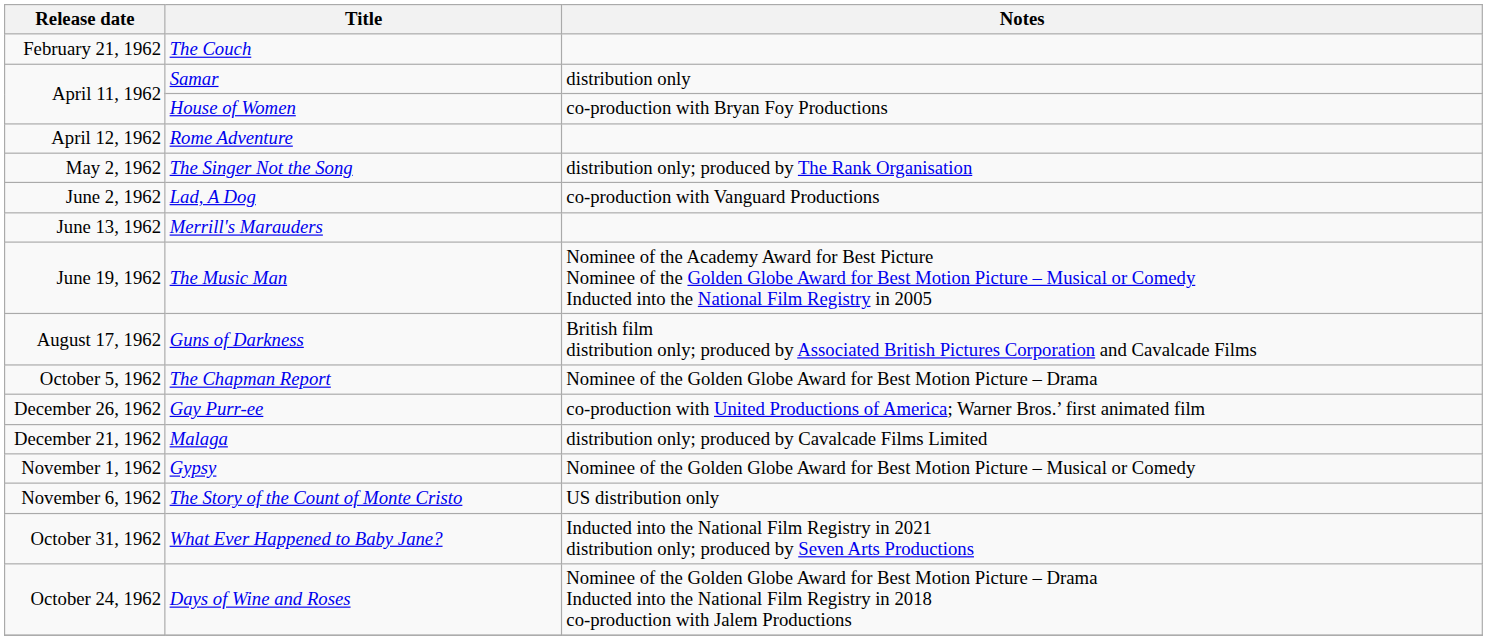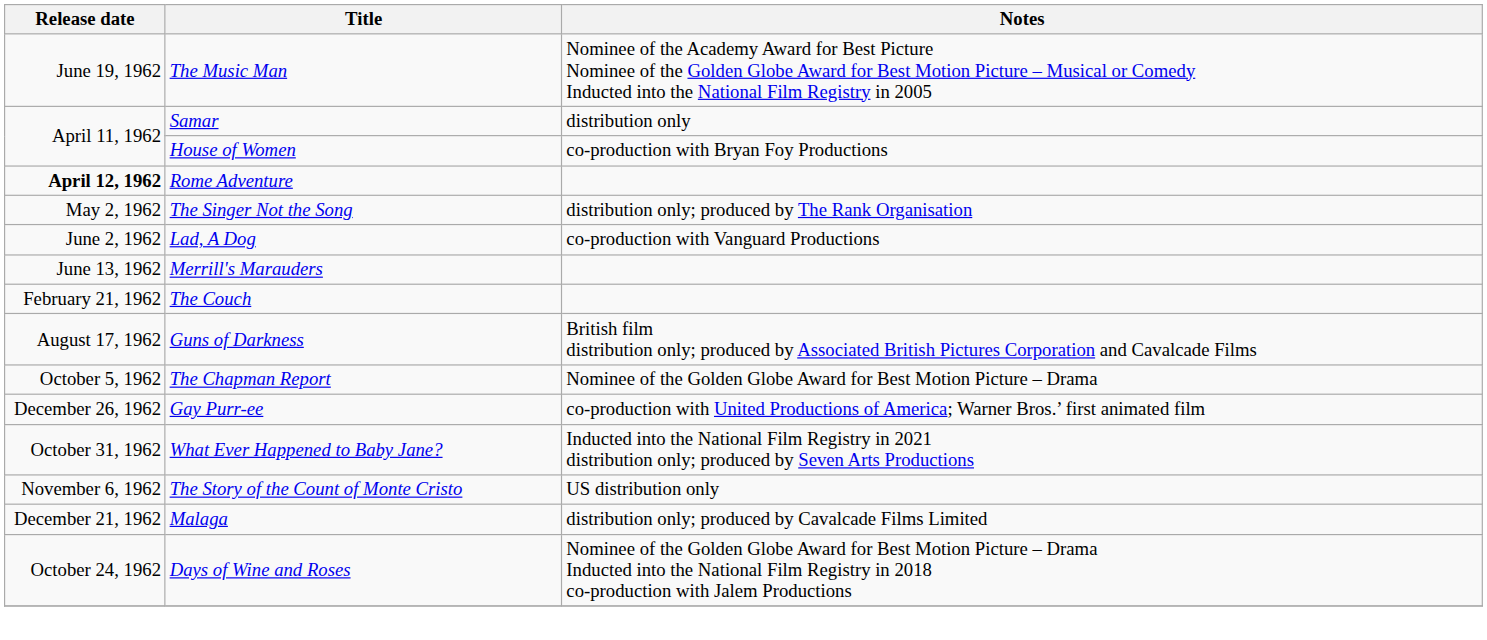rows swapped: The Couch <-> The Music Man
Rome Adventure | Release date: normal -> bold
rows swapped: What Ever Happened to Baby Jane? <-> Malaga
- row: November 1, 1962 | Gypsy | Nominee of the Golden Globe Award for Best Motion Picture – Musical or Comedy
